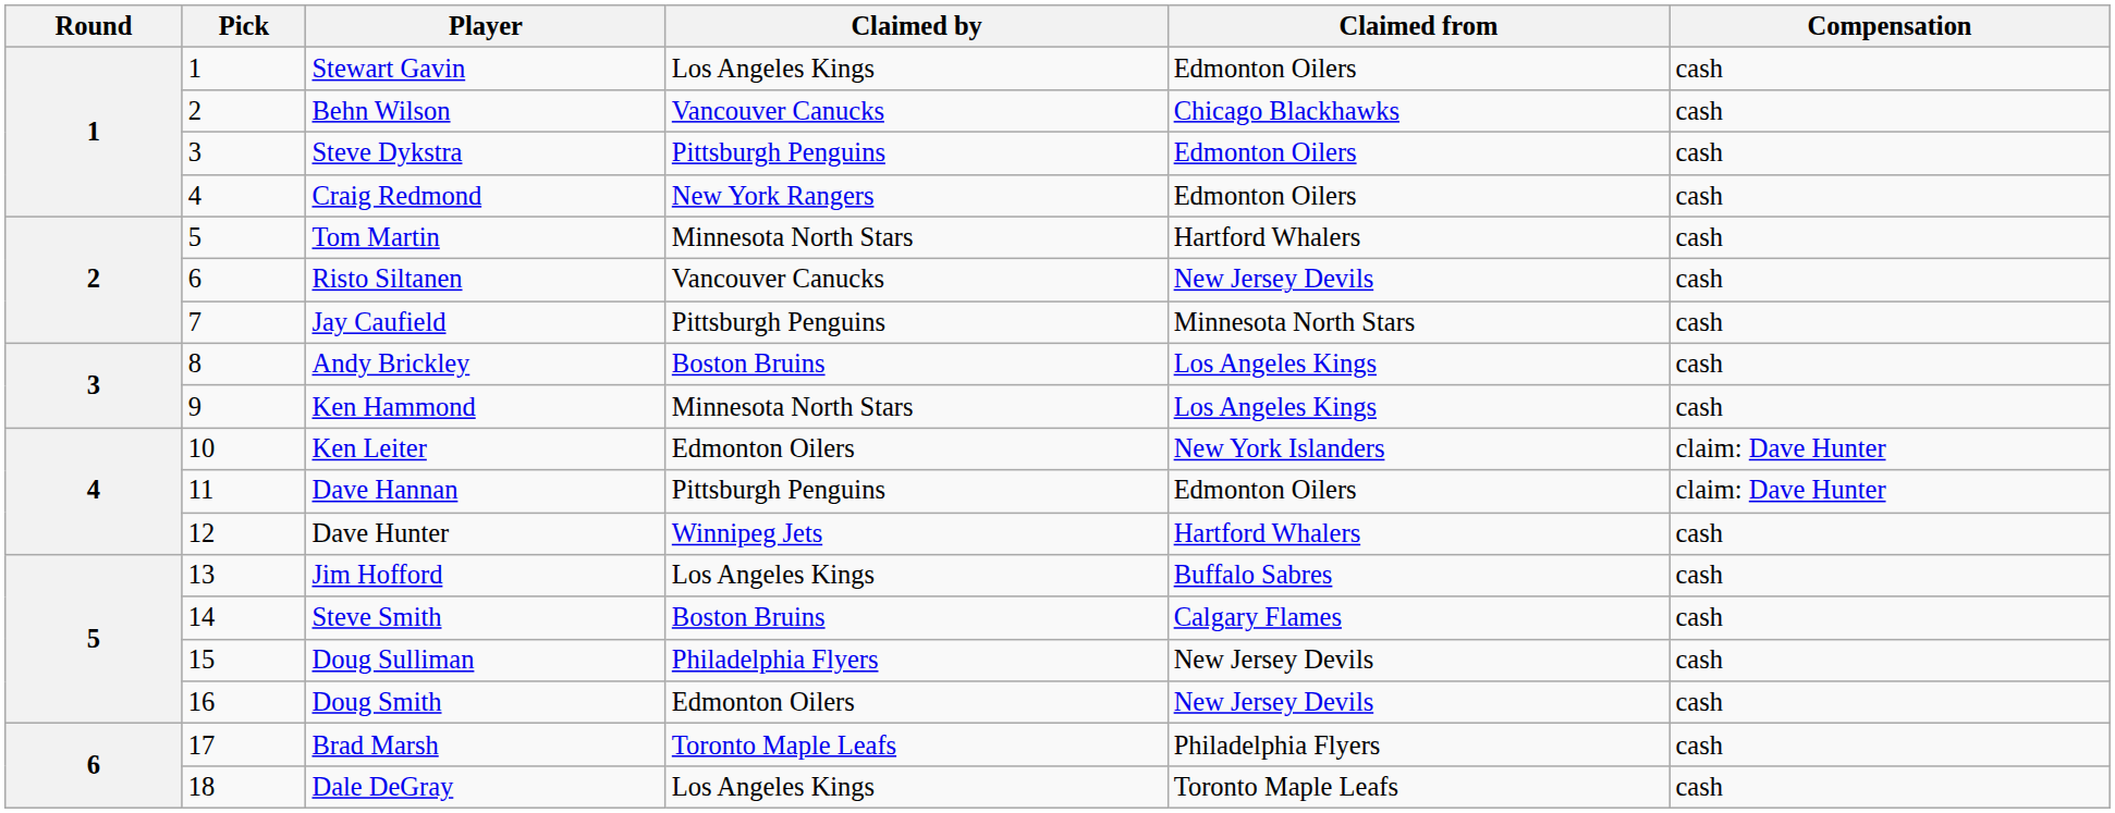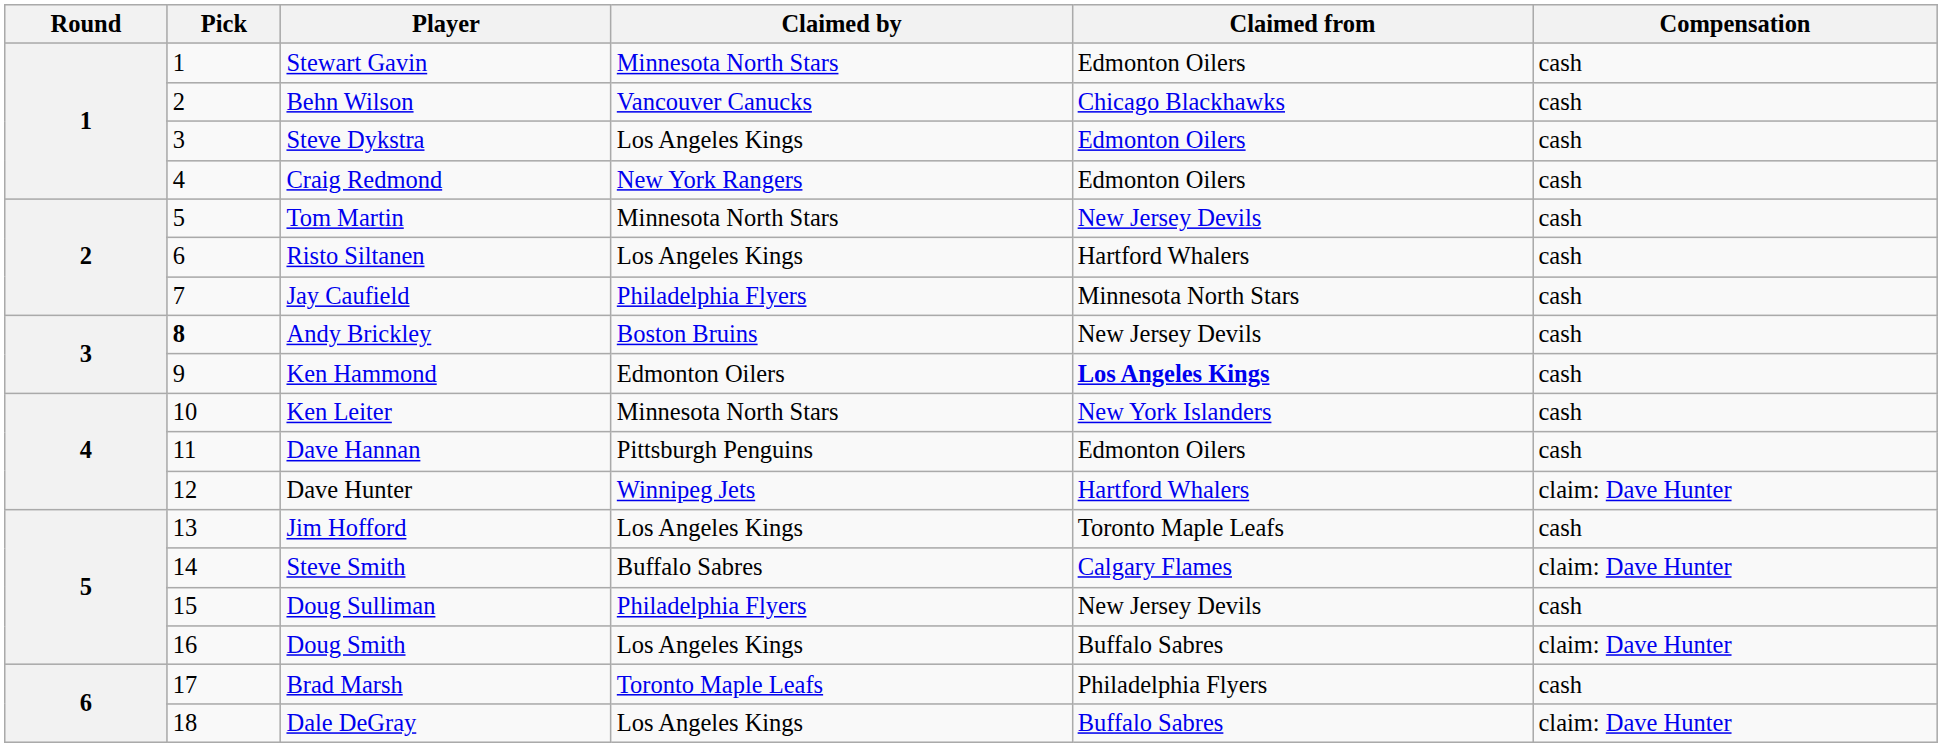Stewart Gavin | Claimed by: Los Angeles Kings -> Minnesota North Stars
Steve Dykstra | Claimed by: Pittsburgh Penguins -> Los Angeles Kings
Tom Martin | Claimed from: Hartford Whalers -> New Jersey Devils
Risto Siltanen | Claimed by: Vancouver Canucks -> Los Angeles Kings
Risto Siltanen | Claimed from: New Jersey Devils -> Hartford Whalers
Jay Caufield | Claimed by: Pittsburgh Penguins -> Philadelphia Flyers
Andy Brickley | Pick: normal -> bold
Andy Brickley | Claimed from: Los Angeles Kings -> New Jersey Devils
Ken Hammond | Claimed by: Minnesota North Stars -> Edmonton Oilers
Ken Hammond | Claimed from: normal -> bold
Ken Leiter | Claimed by: Edmonton Oilers -> Minnesota North Stars
Ken Leiter | Compensation: claim: Dave Hunter -> cash
Dave Hannan | Compensation: claim: Dave Hunter -> cash
Dave Hunter | Compensation: cash -> claim: Dave Hunter
Jim Hofford | Claimed from: Buffalo Sabres -> Toronto Maple Leafs
Steve Smith | Claimed by: Boston Bruins -> Buffalo Sabres
Steve Smith | Compensation: cash -> claim: Dave Hunter
Doug Smith | Claimed by: Edmonton Oilers -> Los Angeles Kings
Doug Smith | Claimed from: New Jersey Devils -> Buffalo Sabres
Doug Smith | Compensation: cash -> claim: Dave Hunter
Dale DeGray | Claimed from: Toronto Maple Leafs -> Buffalo Sabres
Dale DeGray | Compensation: cash -> claim: Dave Hunter
